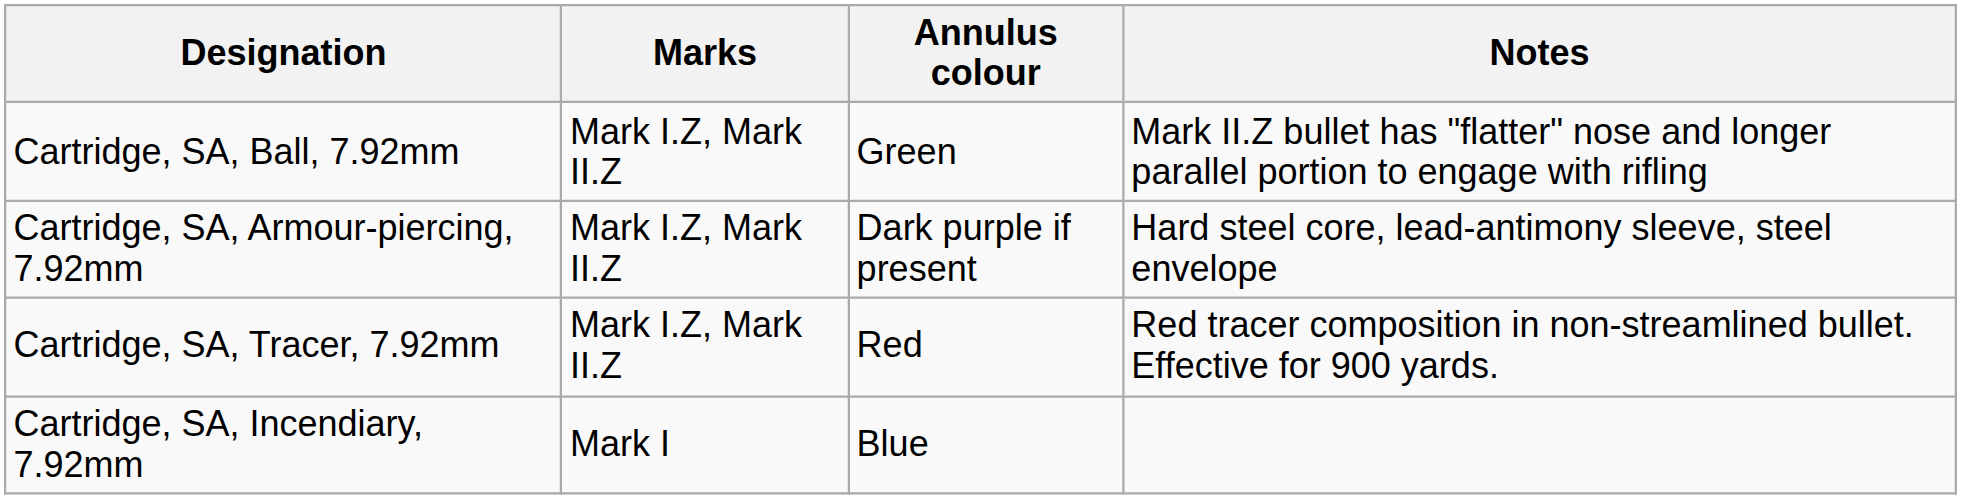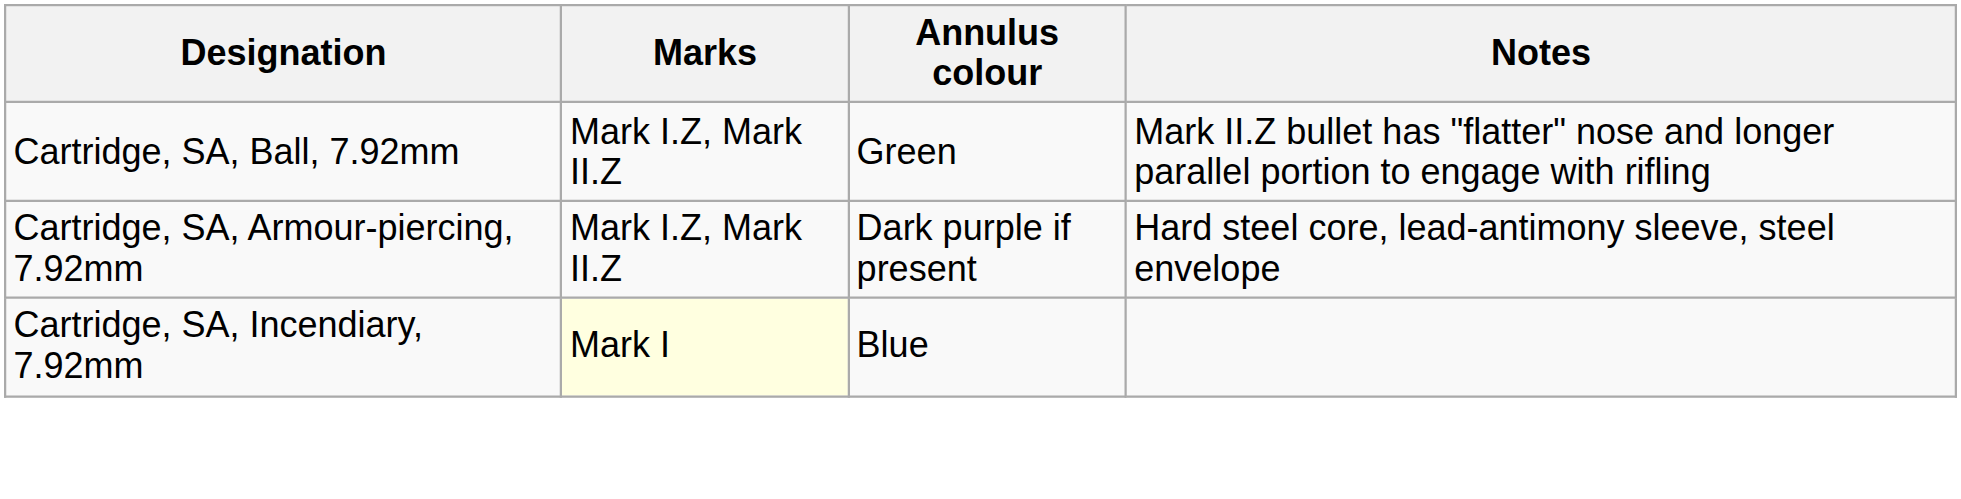- row: Cartridge, SA, Tracer, 7.92mm | Mark I.Z, Mark II.Z | Red | Red tracer composition in non-streamlined bullet. Effective for 900 yards.
Cartridge, SA, Incendiary, 7.92mm | Marks: no background -> lightyellow background
